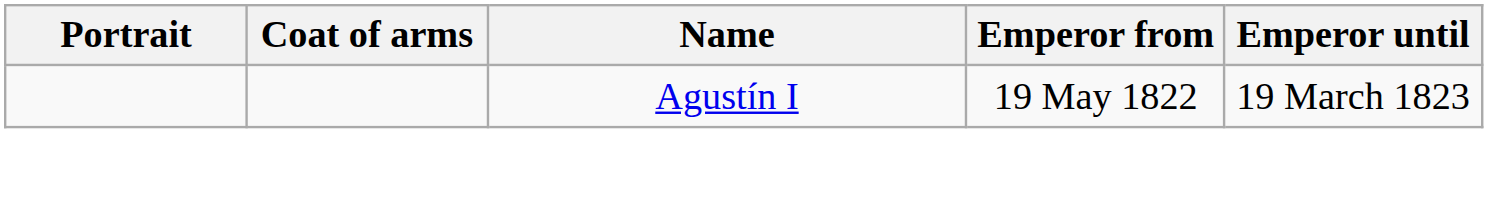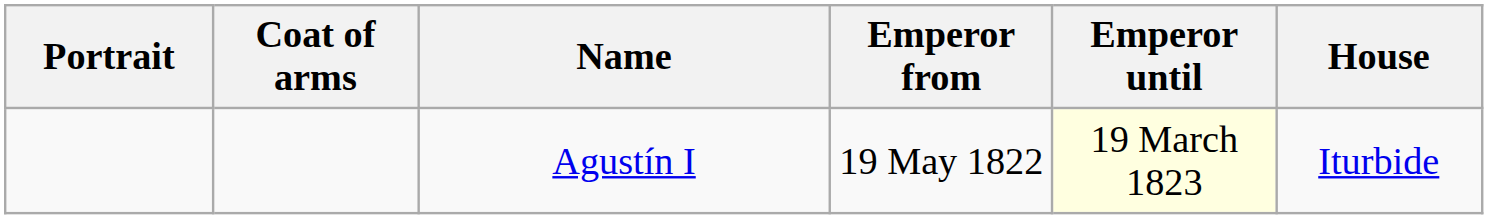+ column: House | Iturbide
Agustín I | Emperor until: no background -> lightyellow background
